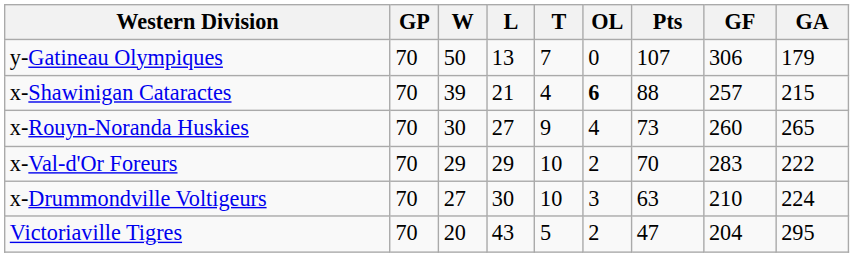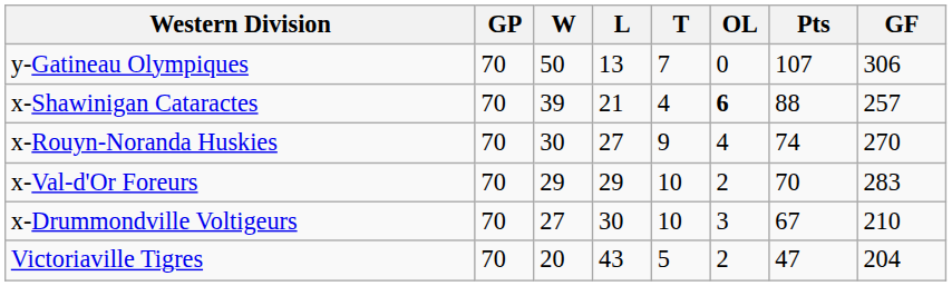- column: GA | 179 | 215 | 265 | 222 | 224 | 295
x-Rouyn-Noranda Huskies | Pts: 73 -> 74
x-Rouyn-Noranda Huskies | GF: 260 -> 270
x-Drummondville Voltigeurs | Pts: 63 -> 67
